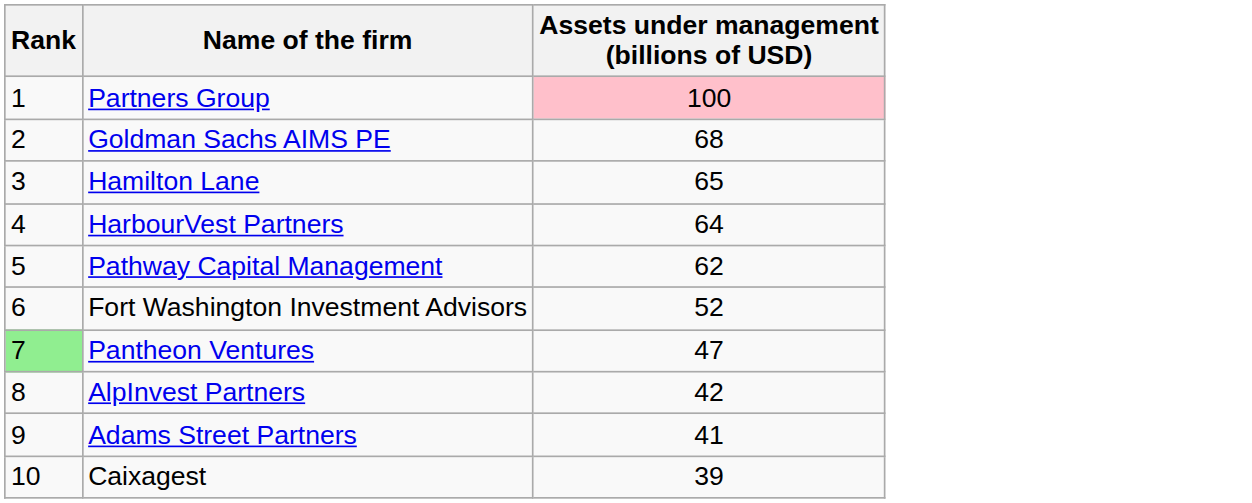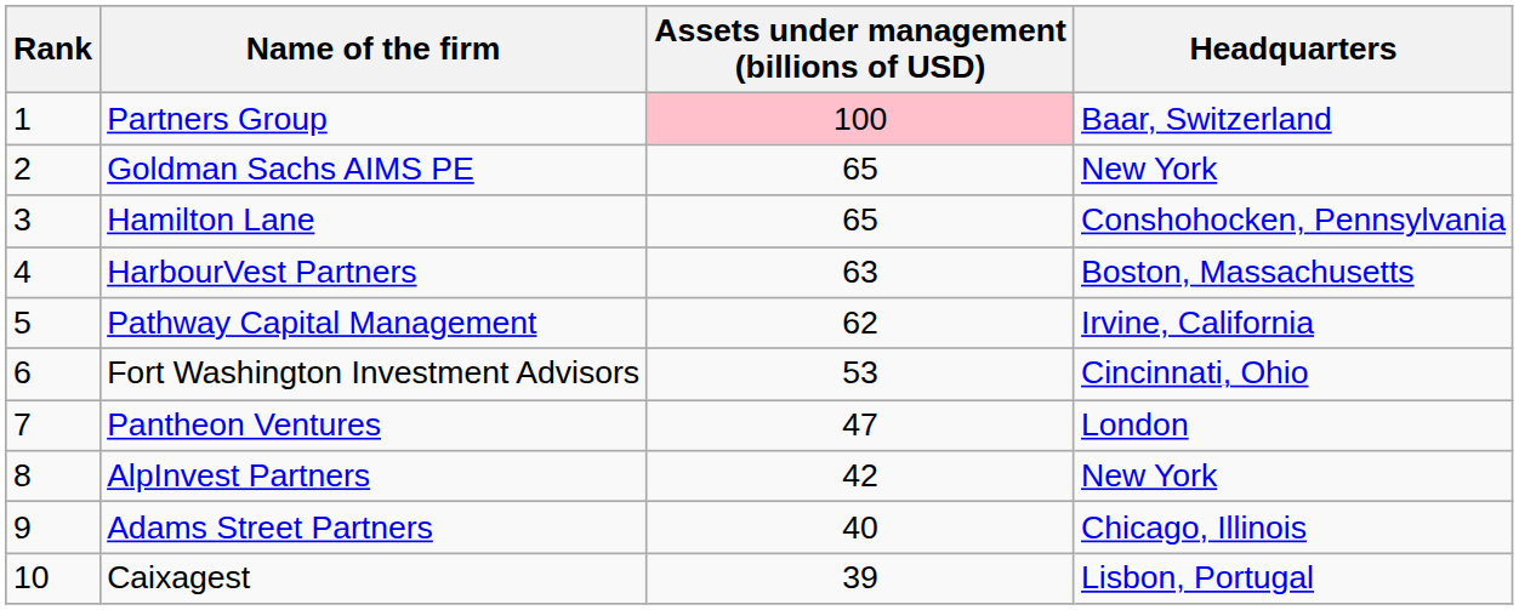+ column: Headquarters | Baar, Switzerland | New York | Conshohocken, Pennsylvania | Boston, Massachusetts | Irvine, California | Cincinnati, Ohio | London | New York | Chicago, Illinois | Lisbon, Portugal
Goldman Sachs AIMS PE | Assets under management (billions of USD): 68 -> 65
HarbourVest Partners | Assets under management (billions of USD): 64 -> 63
Fort Washington Investment Advisors | Assets under management (billions of USD): 52 -> 53
Pantheon Ventures | Rank: lightgreen background -> no background
Adams Street Partners | Assets under management (billions of USD): 41 -> 40
